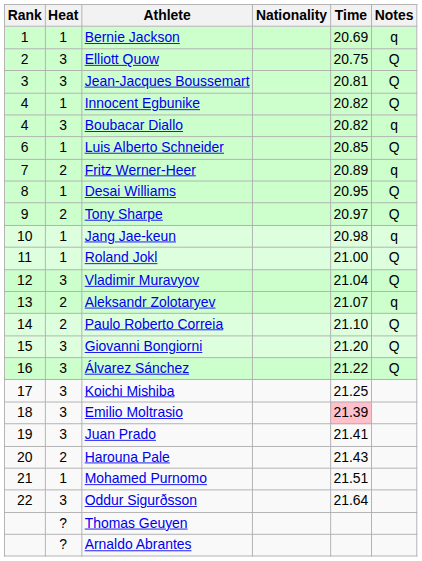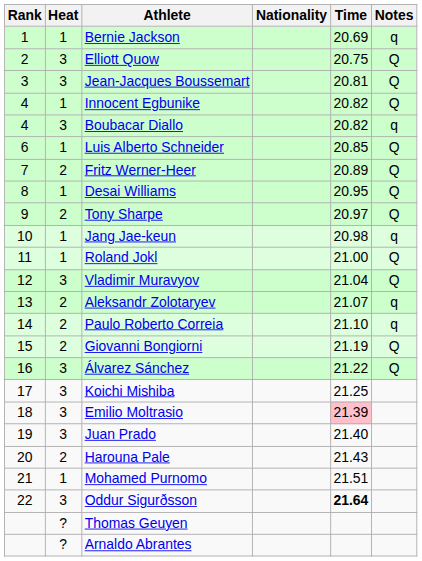Fritz Werner-Heer | Notes: q -> Q
Paulo Roberto Correia | Notes: Q -> q
Giovanni Bongiorni | Heat: 3 -> 2
Giovanni Bongiorni | Time: 21.20 -> 21.19
Juan Prado | Time: 21.41 -> 21.40
Oddur Sigurðsson | Time: normal -> bold
